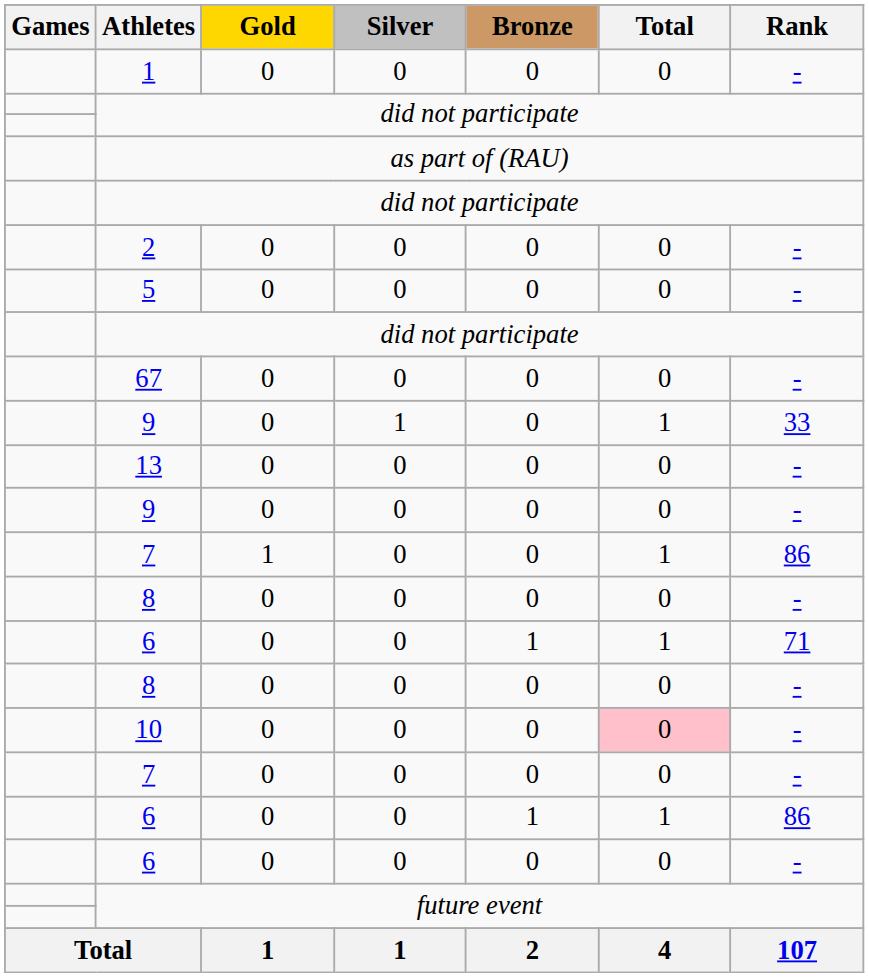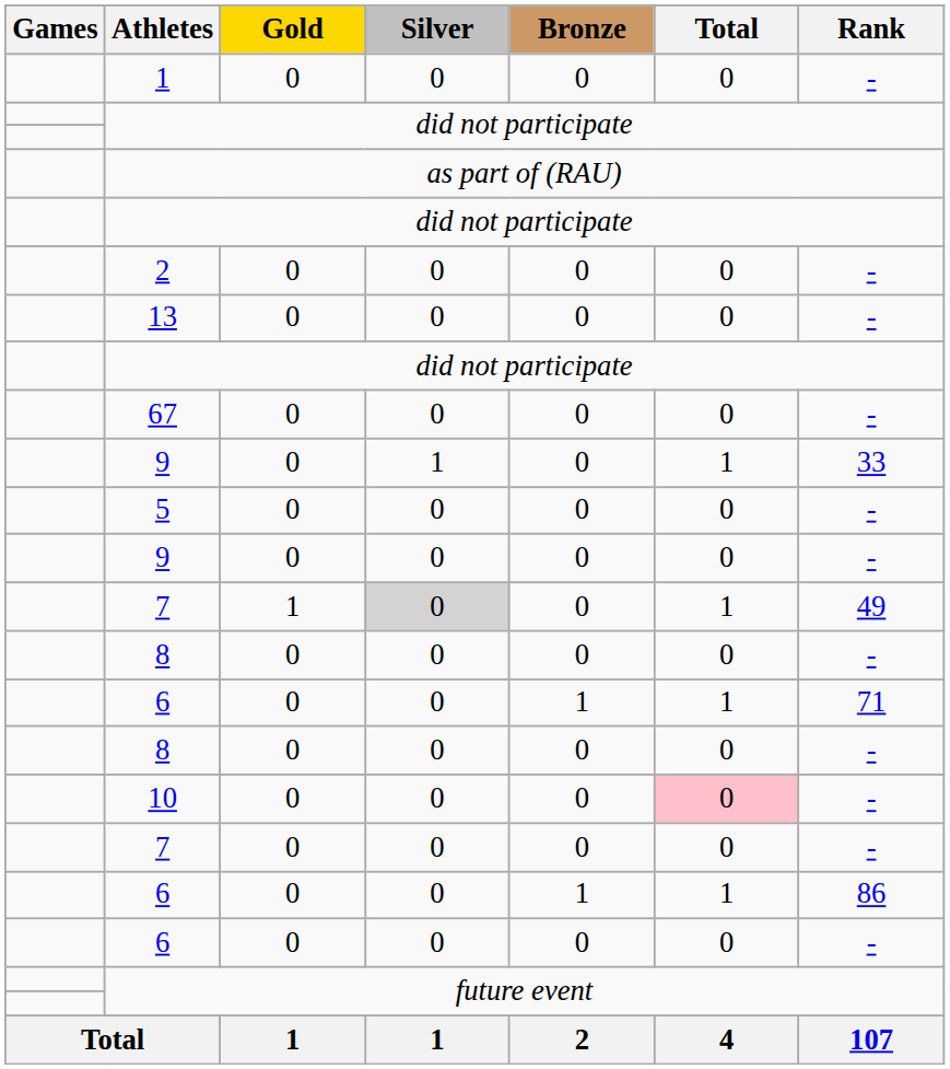rows swapped: 5 <-> 13
7 / 1 | Silver: no background -> lightgrey background
7 / 1 | Rank: 86 -> 49
